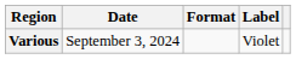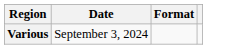- column: Label | Violet
